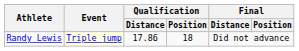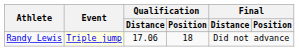Randy Lewis | Qualification / Distance: 17.86 -> 17.06
